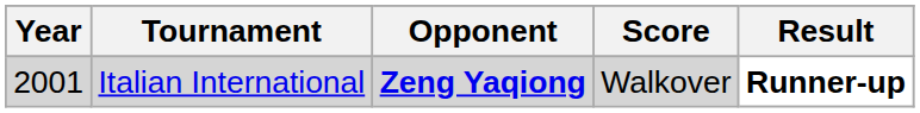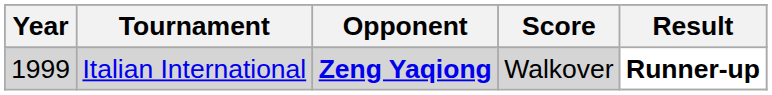Italian International | Year: 2001 -> 1999
